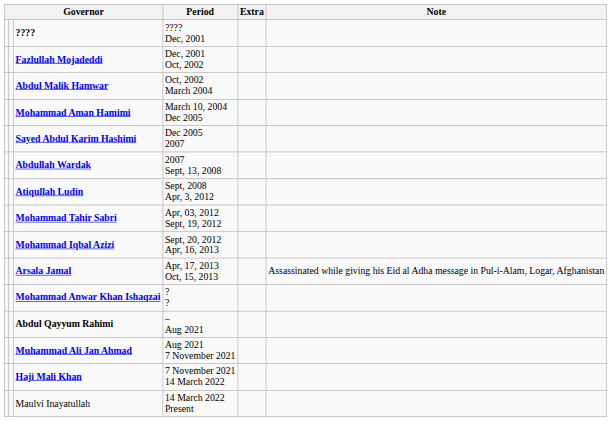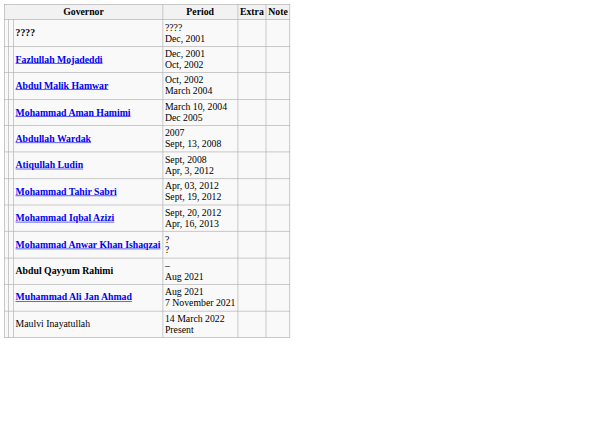- row: Sayed Abdul Karim Hashimi | Dec 2005 2007
- row: Arsala Jamal | Apr, 17, 2013 Oct, 15, 2013 | Assassinated while giving his Eid al Adha message in Pul-i-Alam, Logar, Afghanistan
- row: Haji Mali Khan | 7 November 2021 14 March 2022
